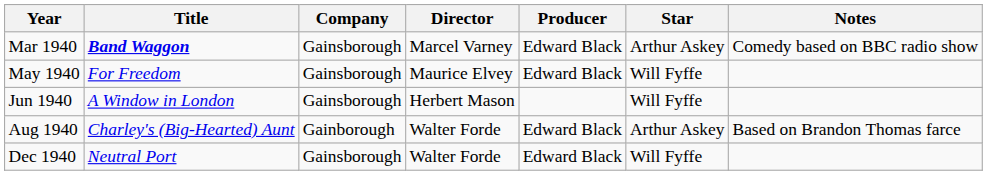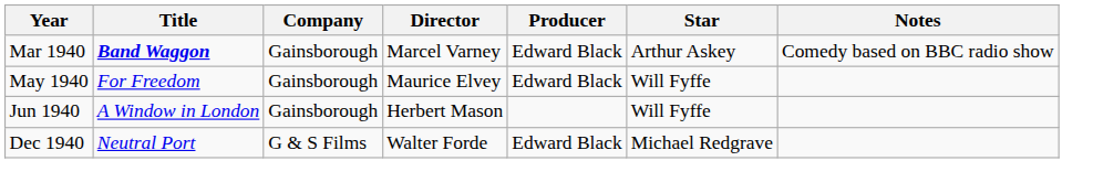- row: Aug 1940 | Charley's (Big-Hearted) Aunt | Gainborough | Walter Forde | Edward Black | Arthur Askey | Based on Brandon Thomas farce
Dec 1940 | Company: Gainsborough -> G & S Films
Dec 1940 | Star: Will Fyffe -> Michael Redgrave
